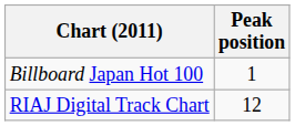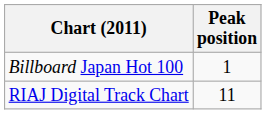RIAJ Digital Track Chart | Peak position: 12 -> 11
